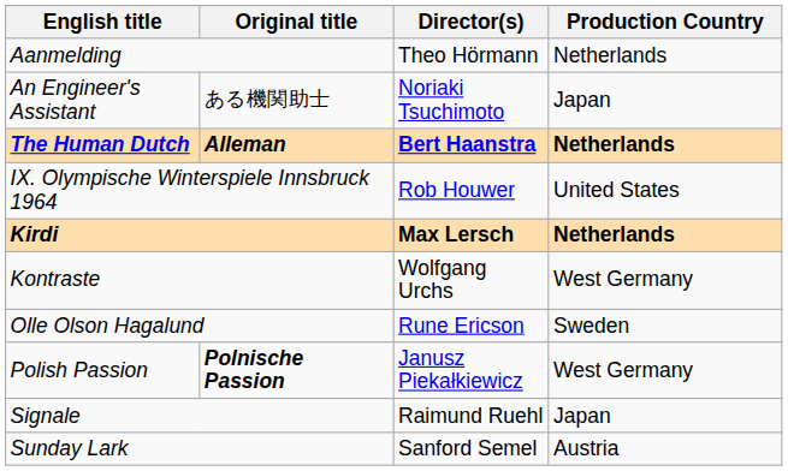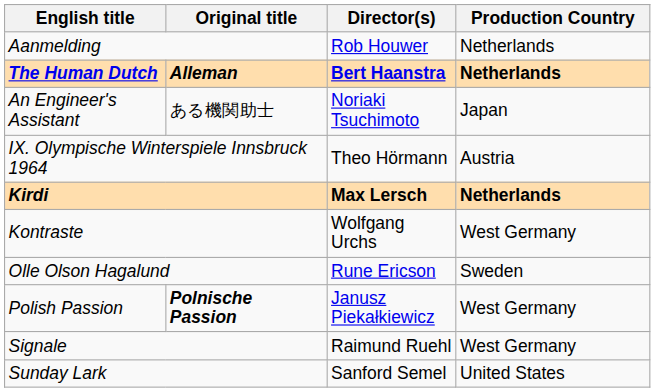Aanmelding | Director(s): Theo Hörmann -> Rob Houwer
rows swapped: An Engineer's Assistant <-> The Human Dutch
IX. Olympische Winterspiele Innsbruck 1964 | Director(s): Rob Houwer -> Theo Hörmann
IX. Olympische Winterspiele Innsbruck 1964 | Production Country: United States -> Austria
Signale | Production Country: Japan -> West Germany
Sunday Lark | Production Country: Austria -> United States
